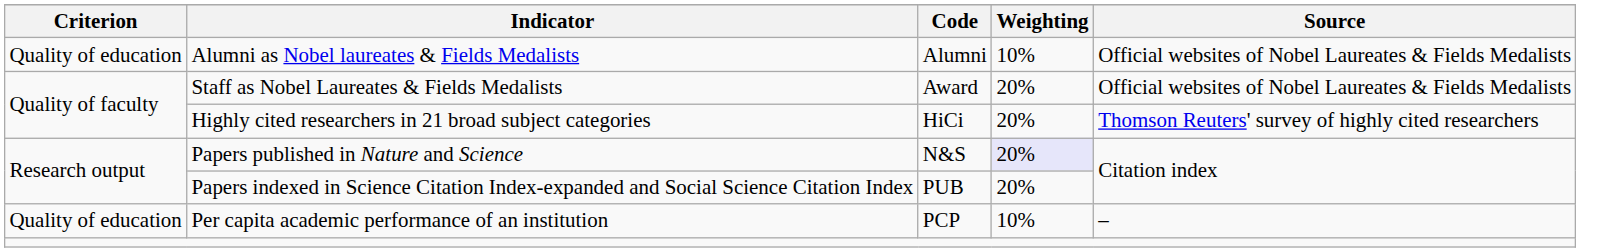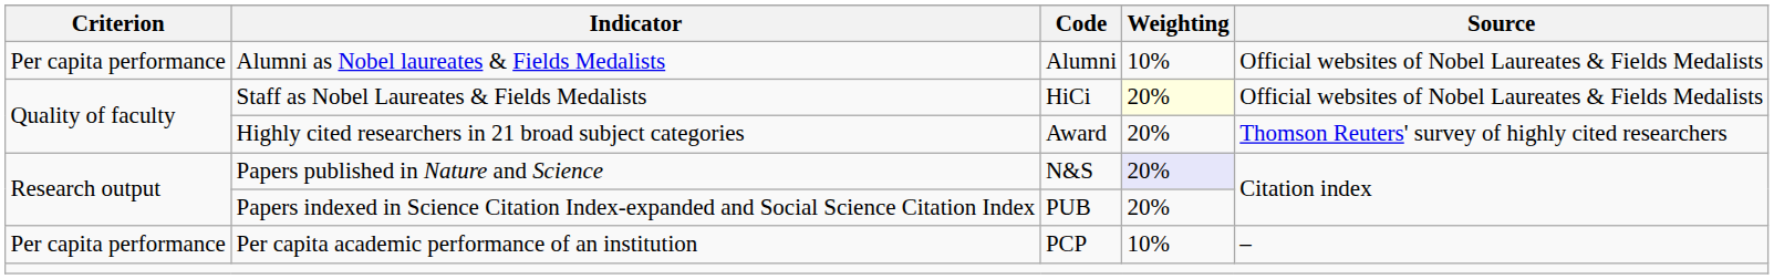Alumni as Nobel laureates & Fields Medalists | Criterion: Quality of education -> Per capita performance
Staff as Nobel Laureates & Fields Medalists | Code: Award -> HiCi
Staff as Nobel Laureates & Fields Medalists | Weighting: no background -> lightyellow background
Highly cited researchers in 21 broad subject categories | Code: HiCi -> Award
Per capita academic performance of an institution | Criterion: Quality of education -> Per capita performance
